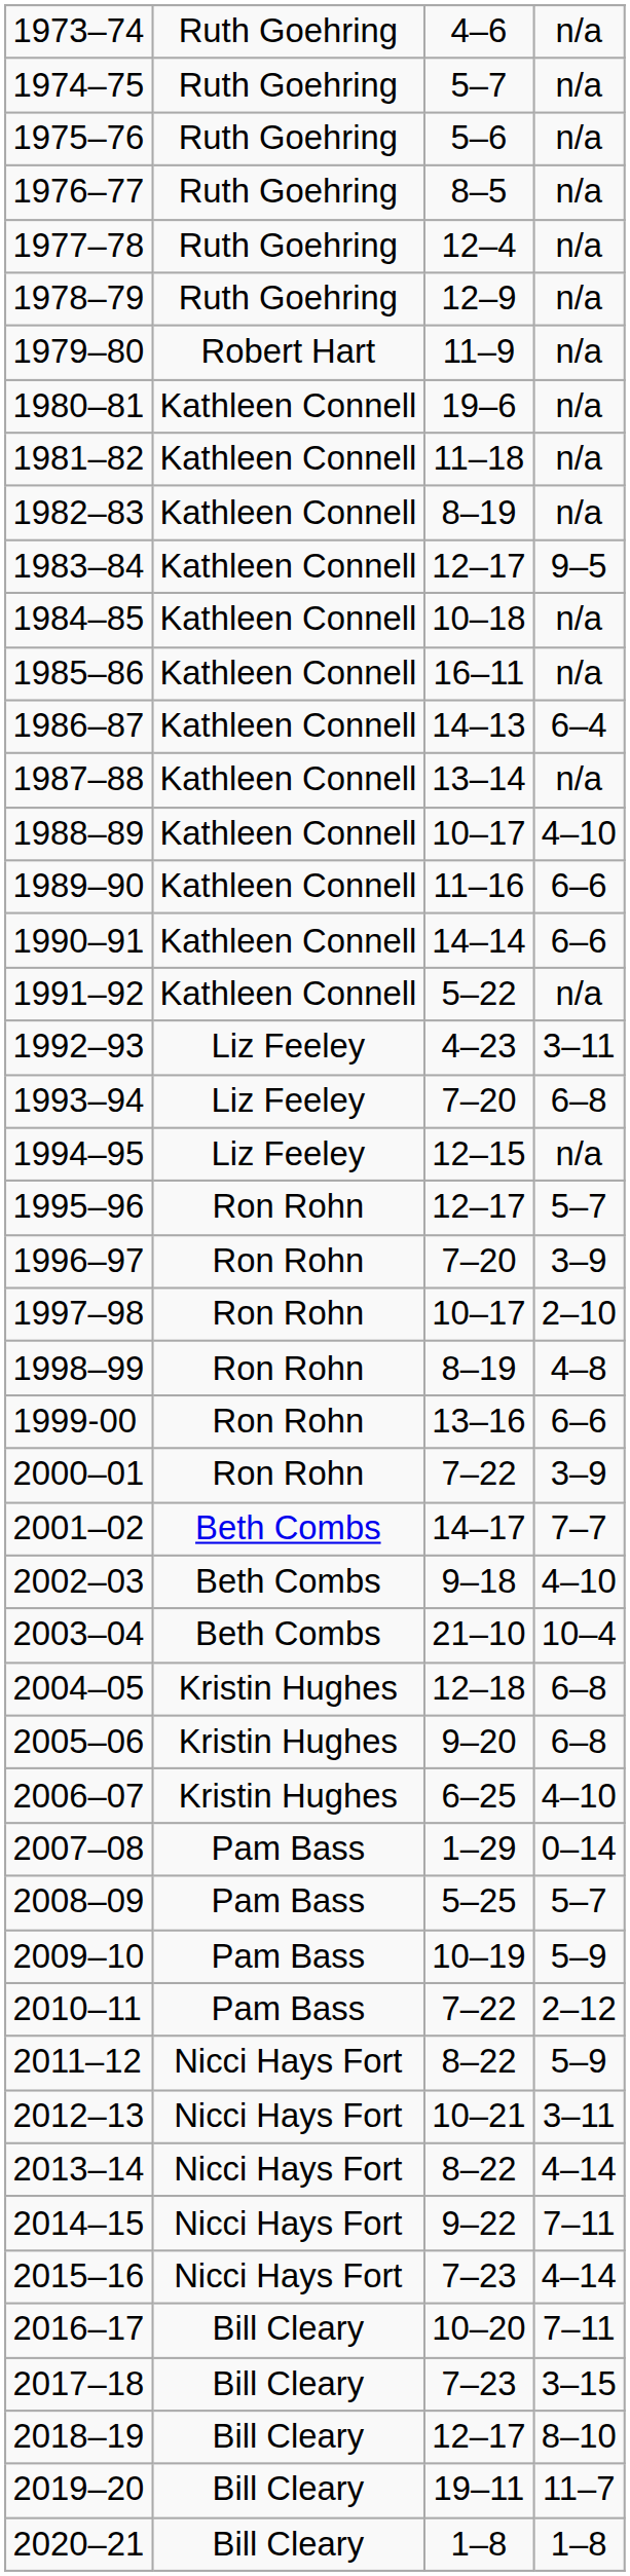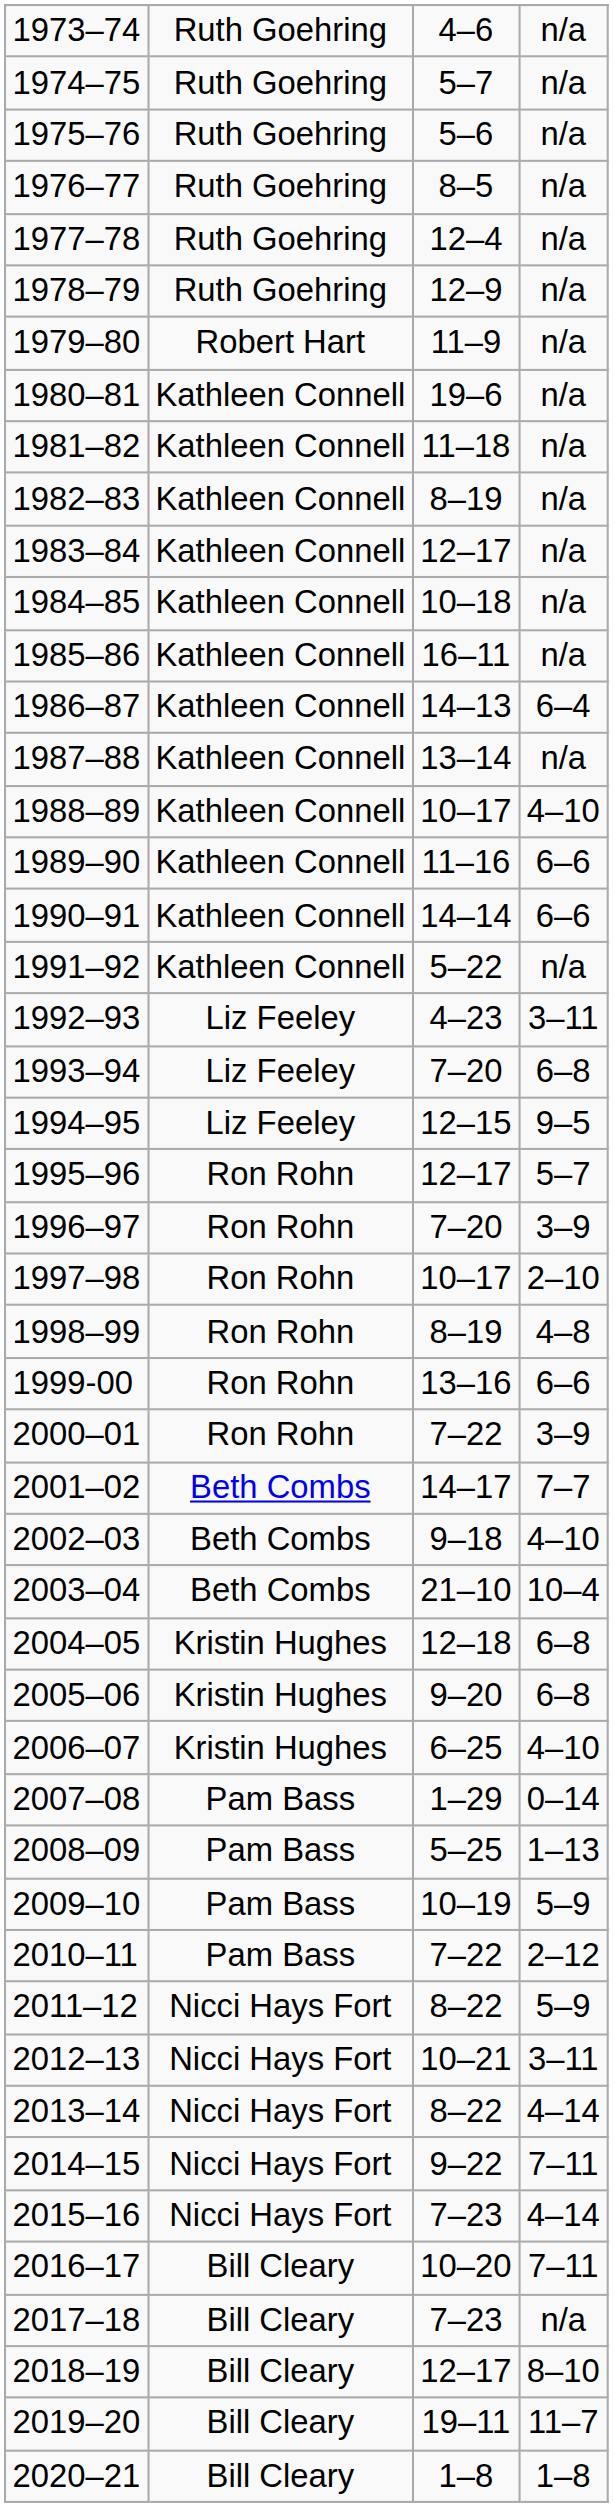1983–84 | column 4: 9–5 -> n/a
1994–95 | column 4: n/a -> 9–5
2008–09 | column 4: 5–7 -> 1–13
2017–18 | column 4: 3–15 -> n/a
